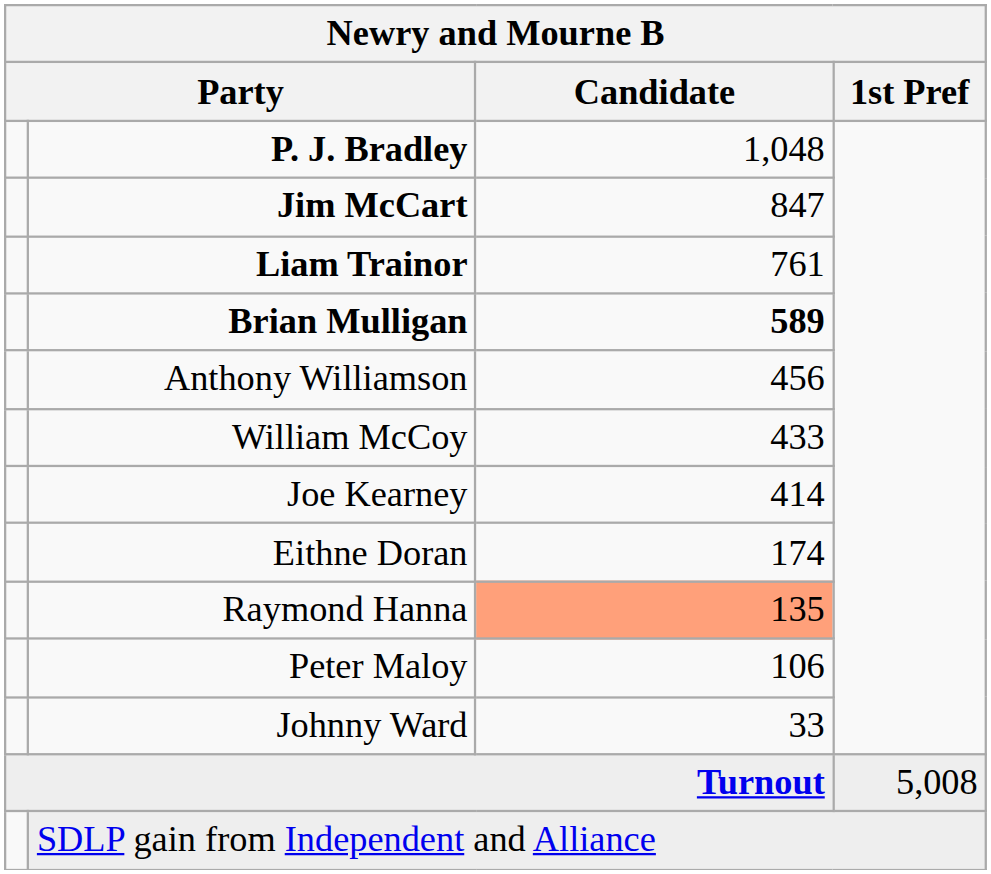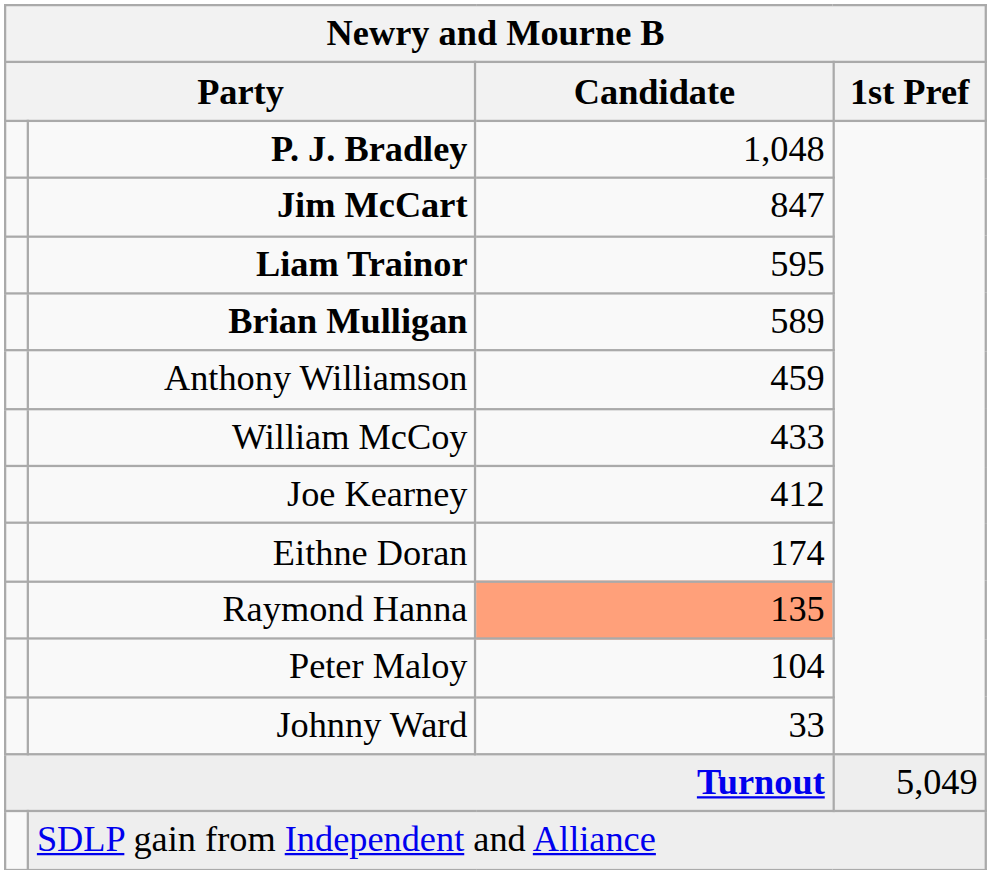Liam Trainor | Candidate: 761 -> 595
Brian Mulligan | Candidate: bold -> normal
Anthony Williamson | Candidate: 456 -> 459
Joe Kearney | Candidate: 414 -> 412
Peter Maloy | Candidate: 106 -> 104
Turnout | 1st Pref: 5,008 -> 5,049
